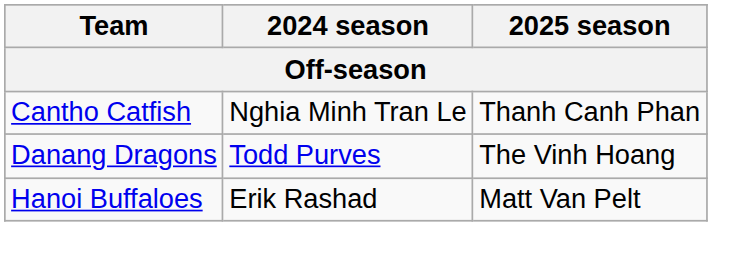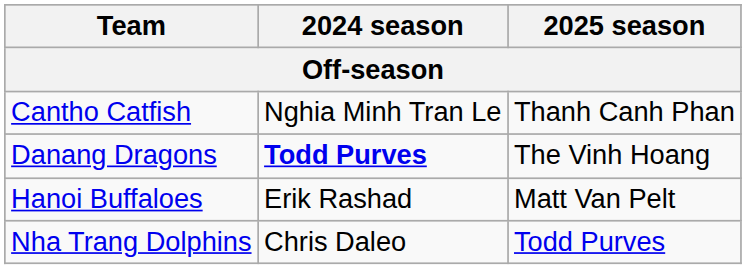Danang Dragons | 2024 season: normal -> bold
+ row: Nha Trang Dolphins | Chris Daleo | Todd Purves
